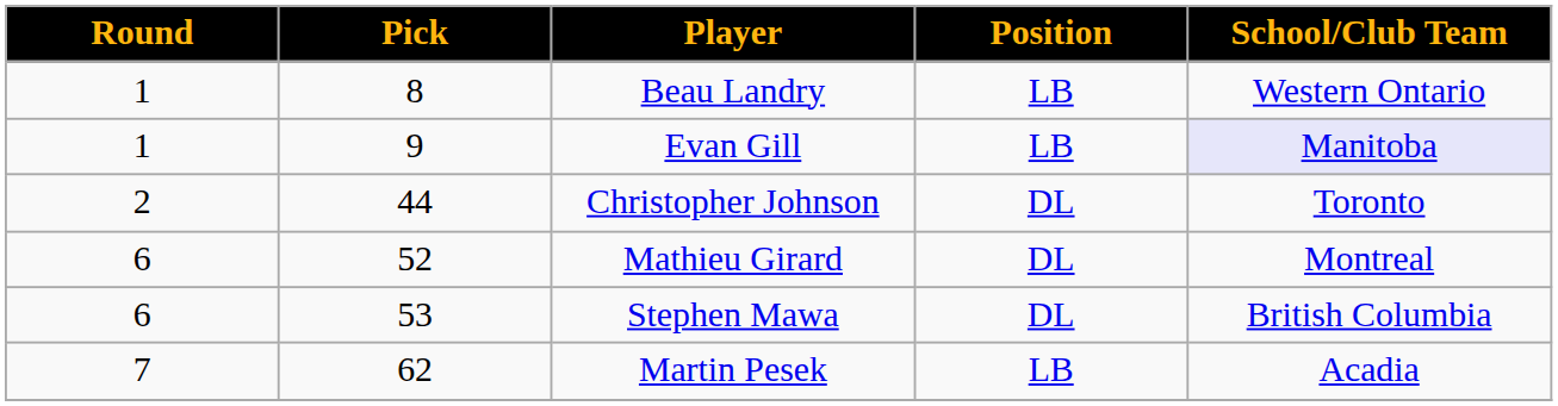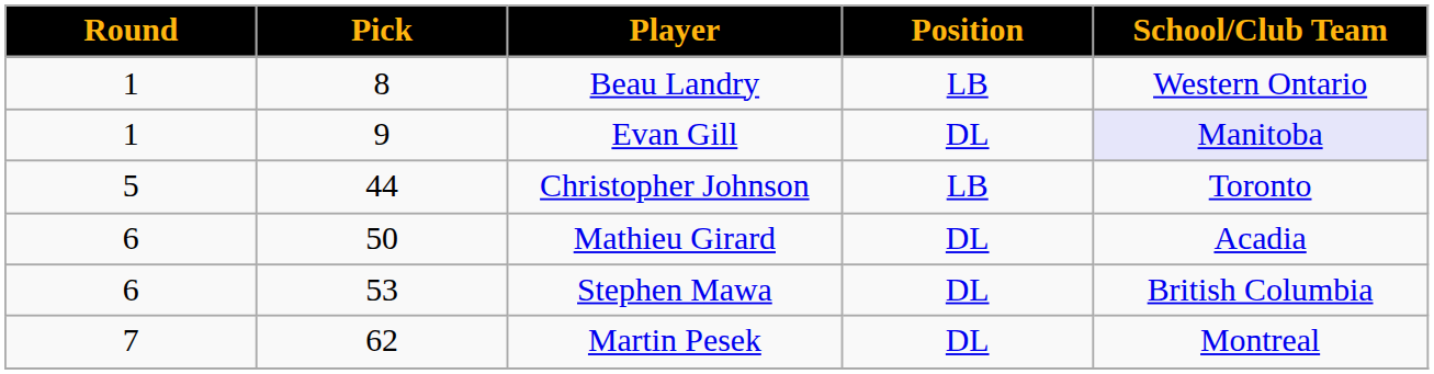Evan Gill | Position: LB -> DL
Christopher Johnson | Round: 2 -> 5
Christopher Johnson | Position: DL -> LB
Mathieu Girard | Pick: 52 -> 50
Mathieu Girard | School/Club Team: Montreal -> Acadia
Martin Pesek | Position: LB -> DL
Martin Pesek | School/Club Team: Acadia -> Montreal
